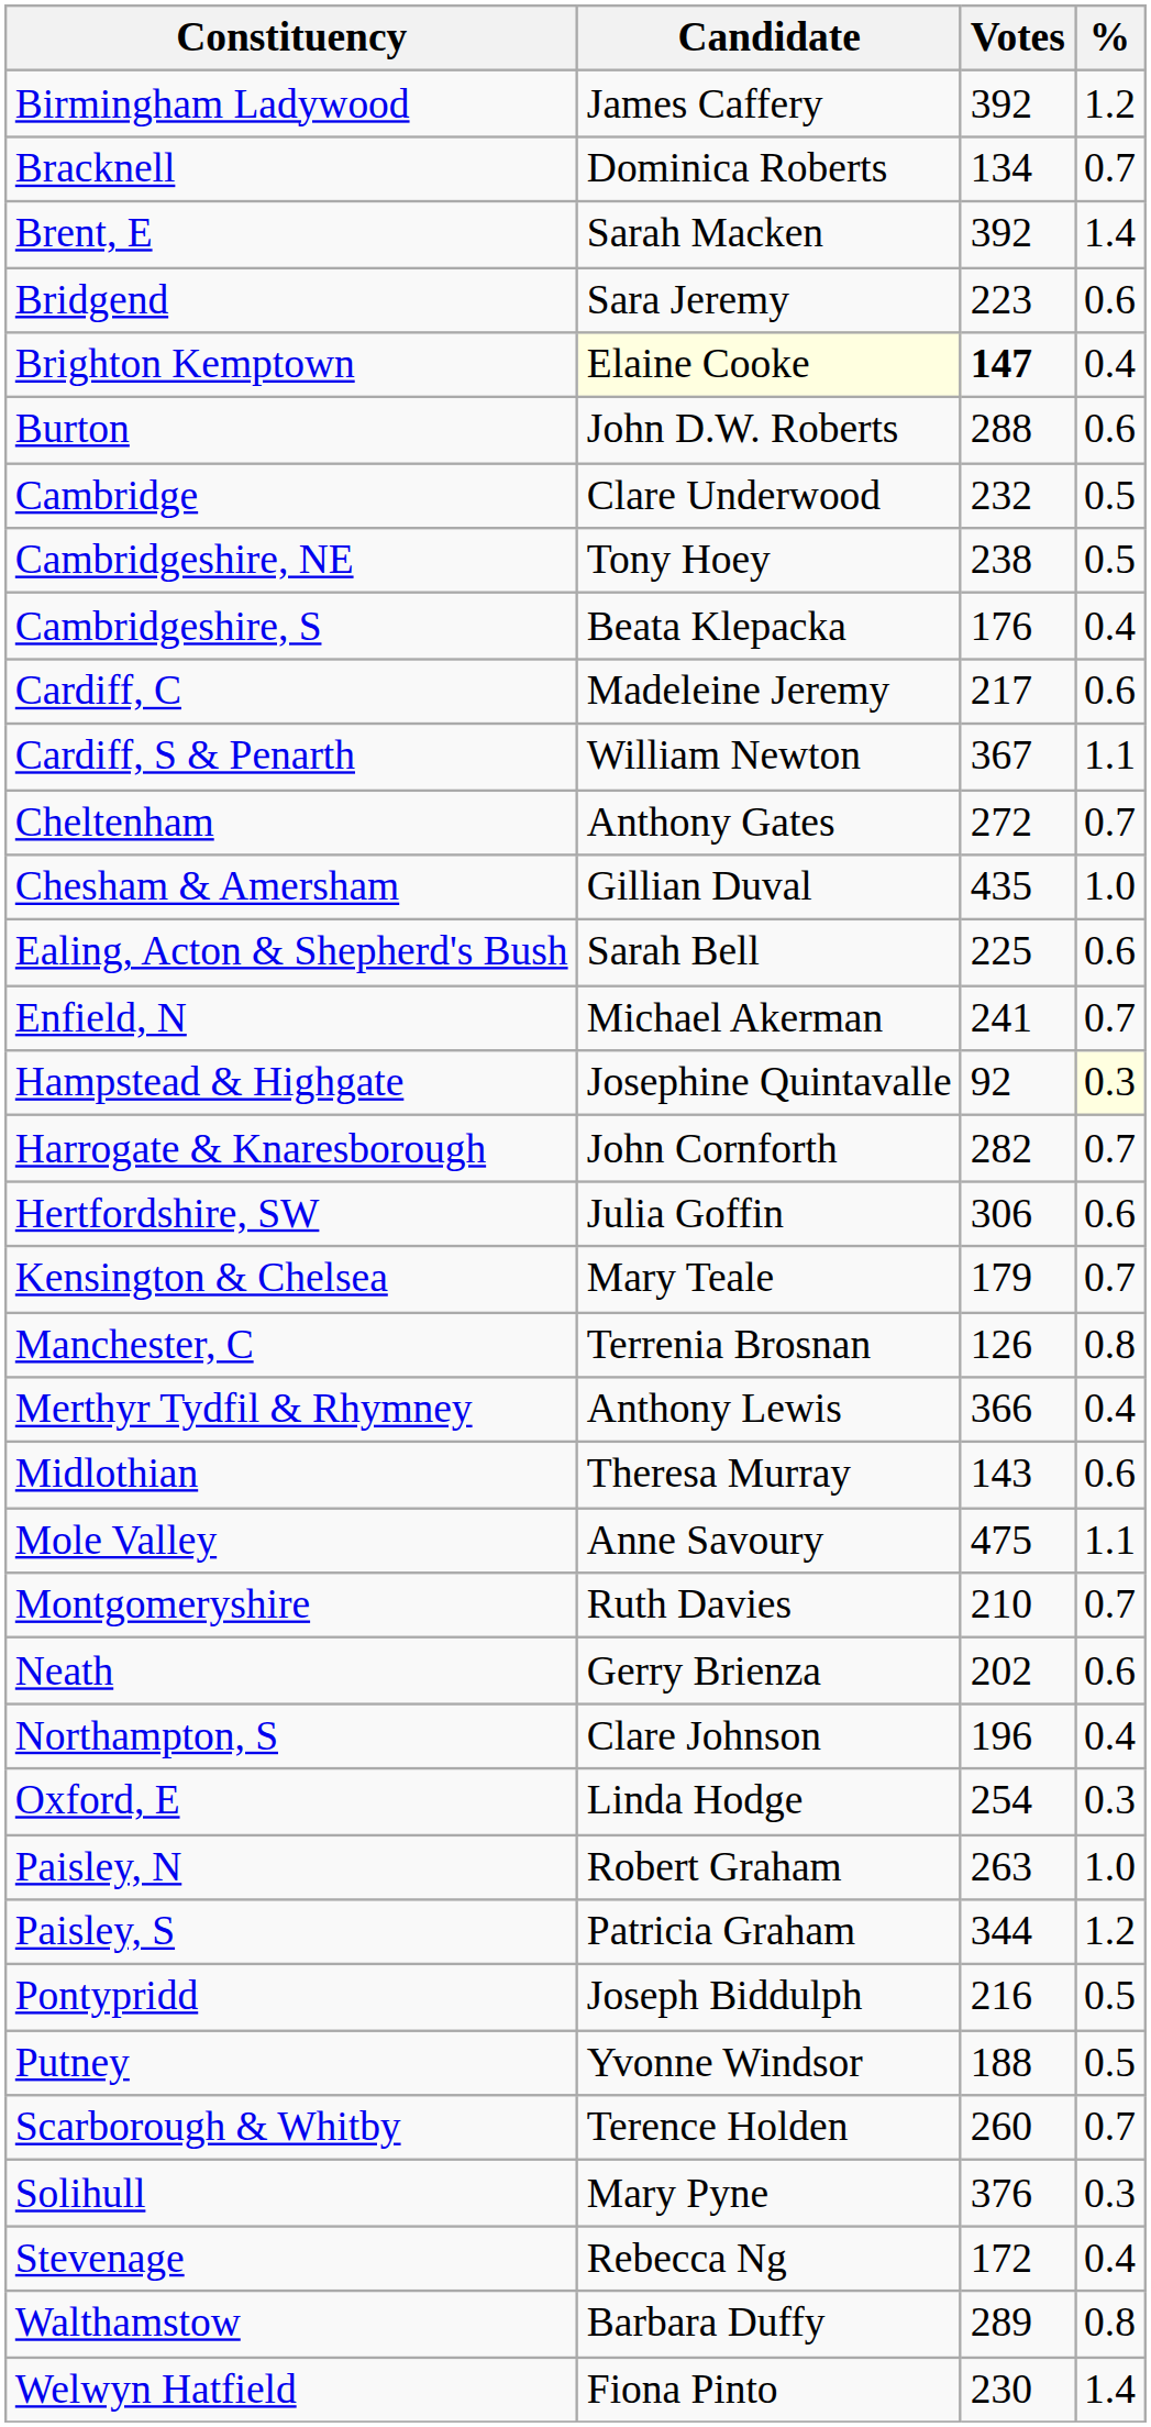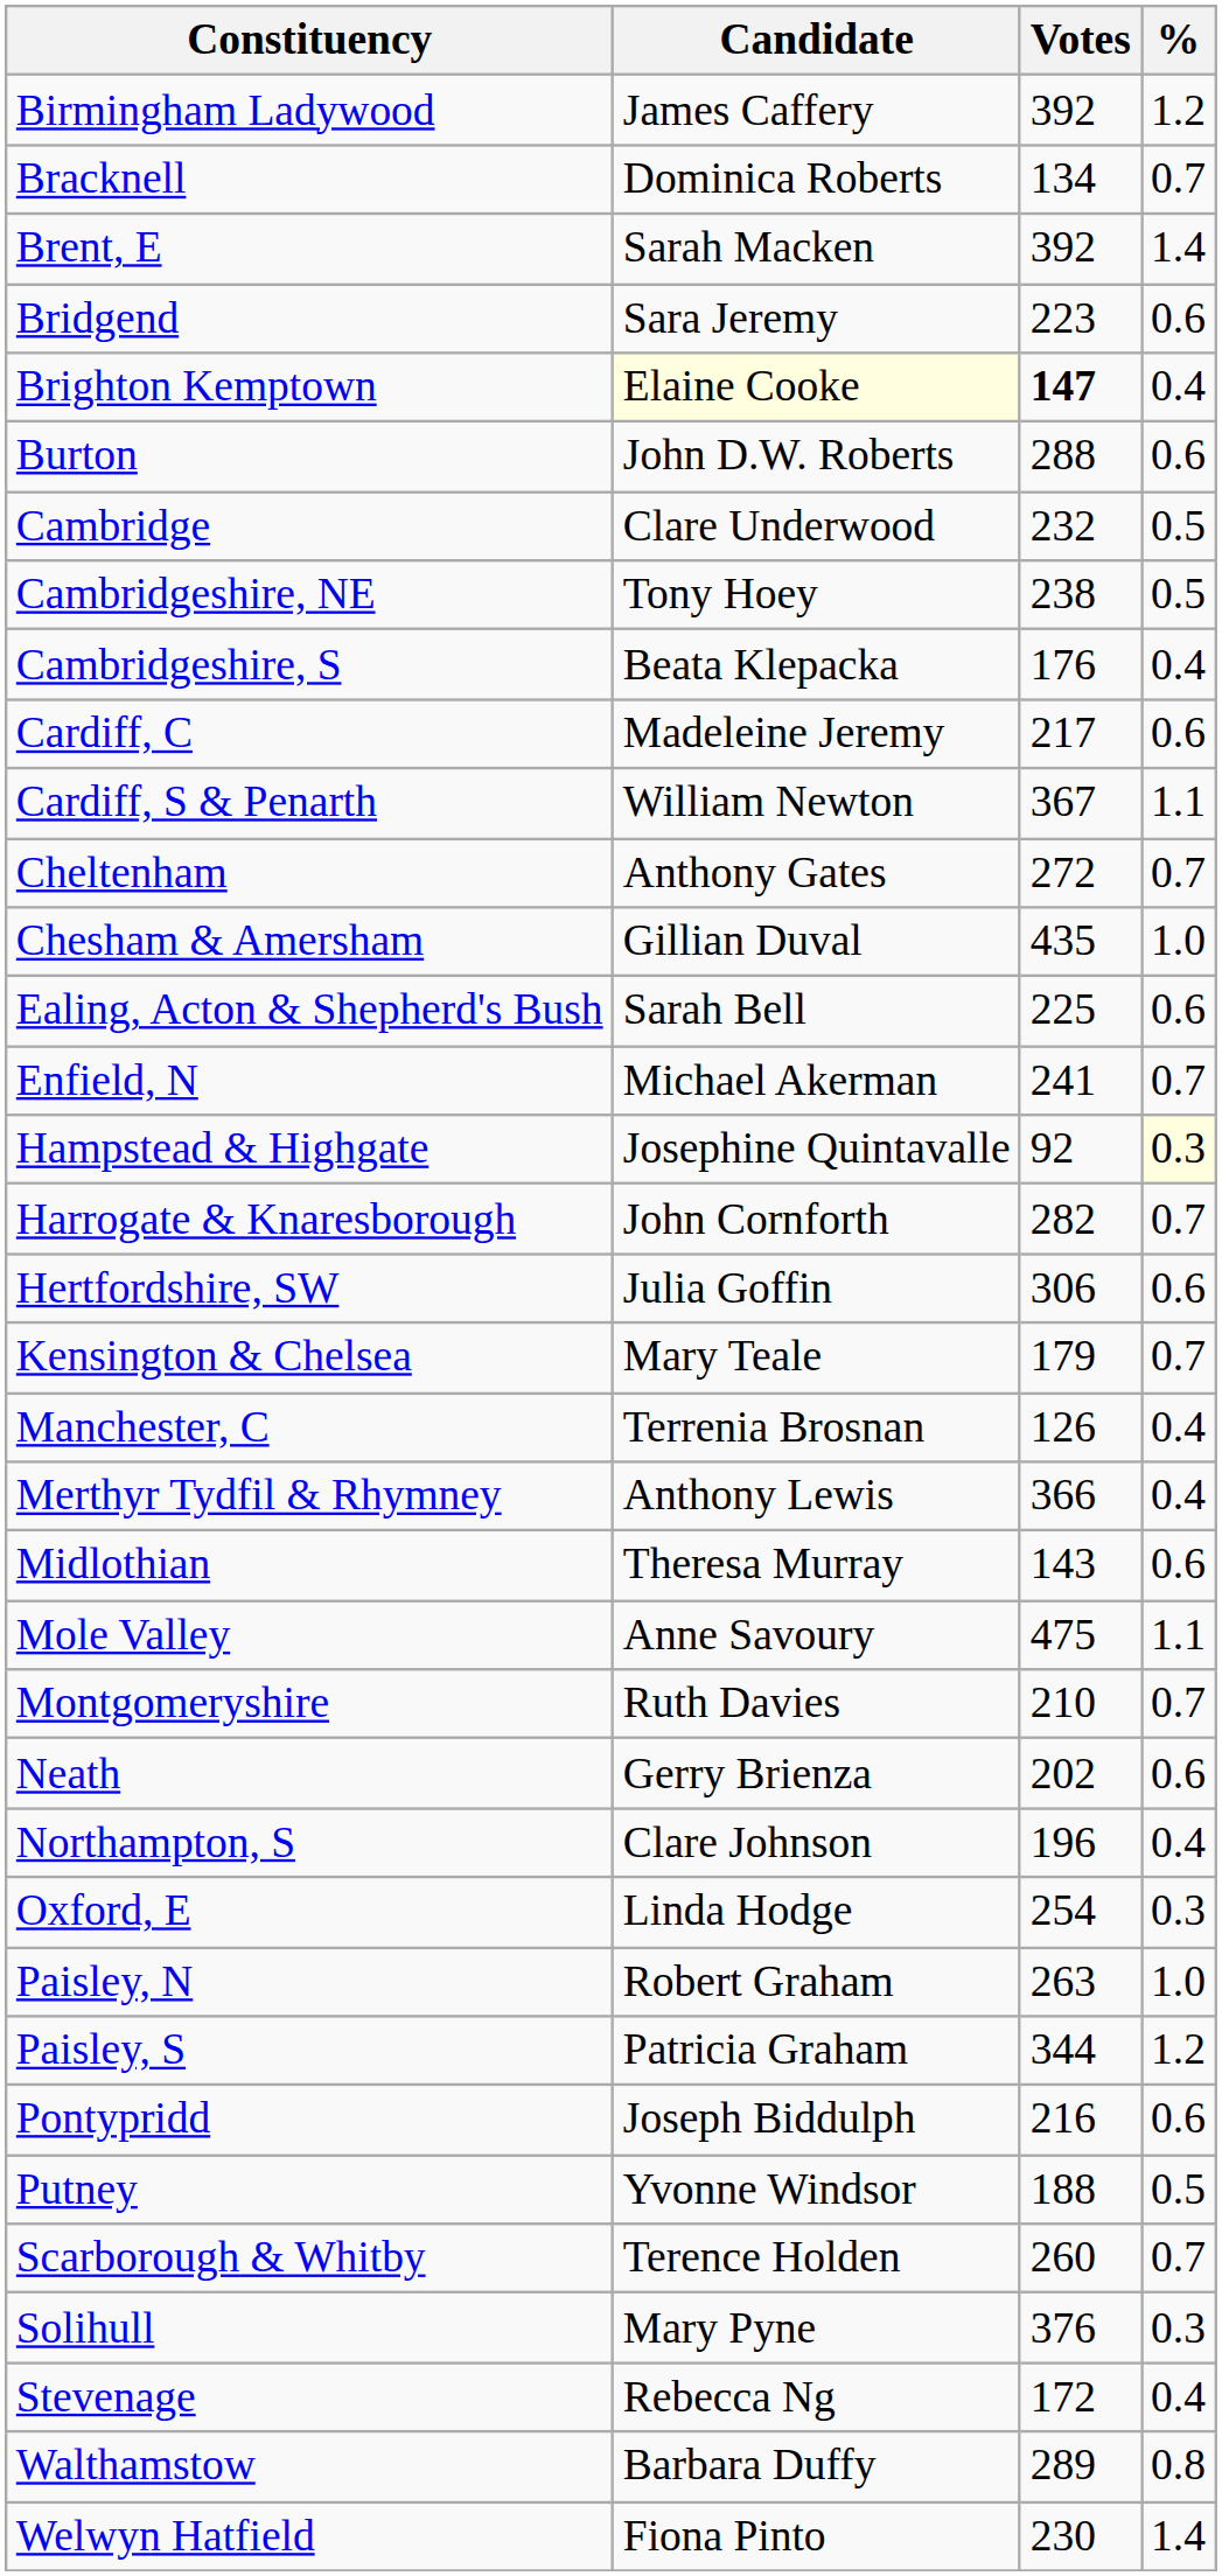Manchester, C | %: 0.8 -> 0.4
Pontypridd | %: 0.5 -> 0.6
